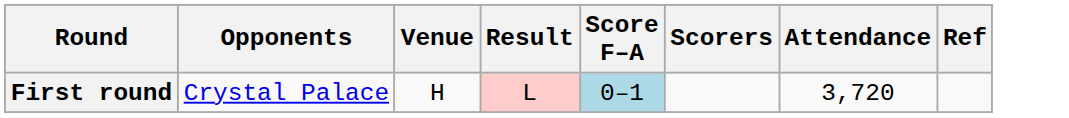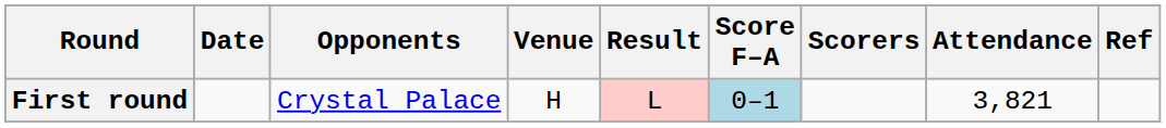+ column: Date
First round | Attendance: 3,720 -> 3,821
